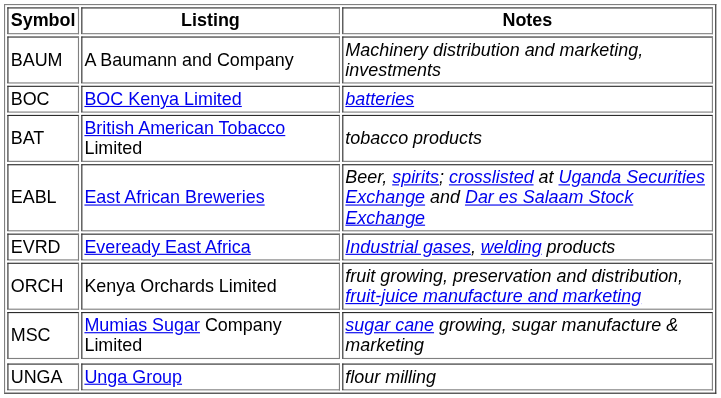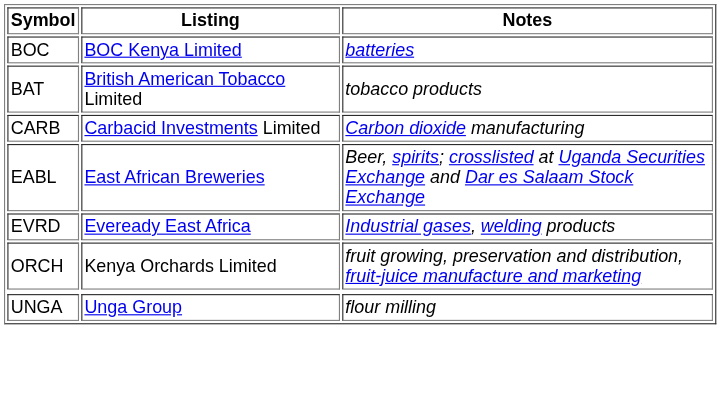- row: BAUM | A Baumann and Company | Machinery distribution and marketing, investments
+ row: CARB | Carbacid Investments Limited | Carbon dioxide manufacturing
- row: MSC | Mumias Sugar Company Limited | sugar cane growing, sugar manufacture & marketing
